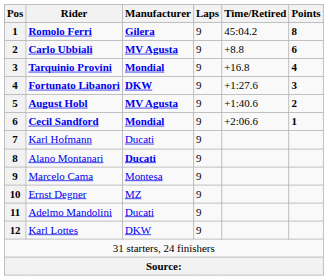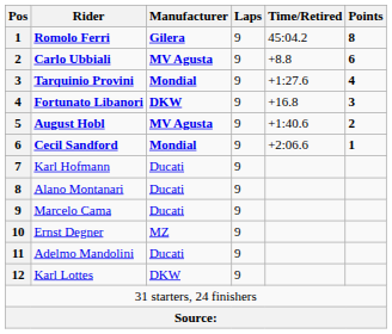Tarquinio Provini | Time/Retired: +16.8 -> +1:27.6
Fortunato Libanori | Time/Retired: +1:27.6 -> +16.8
Alano Montanari | Manufacturer: bold -> normal
Marcelo Cama | Manufacturer: Montesa -> Ducati
